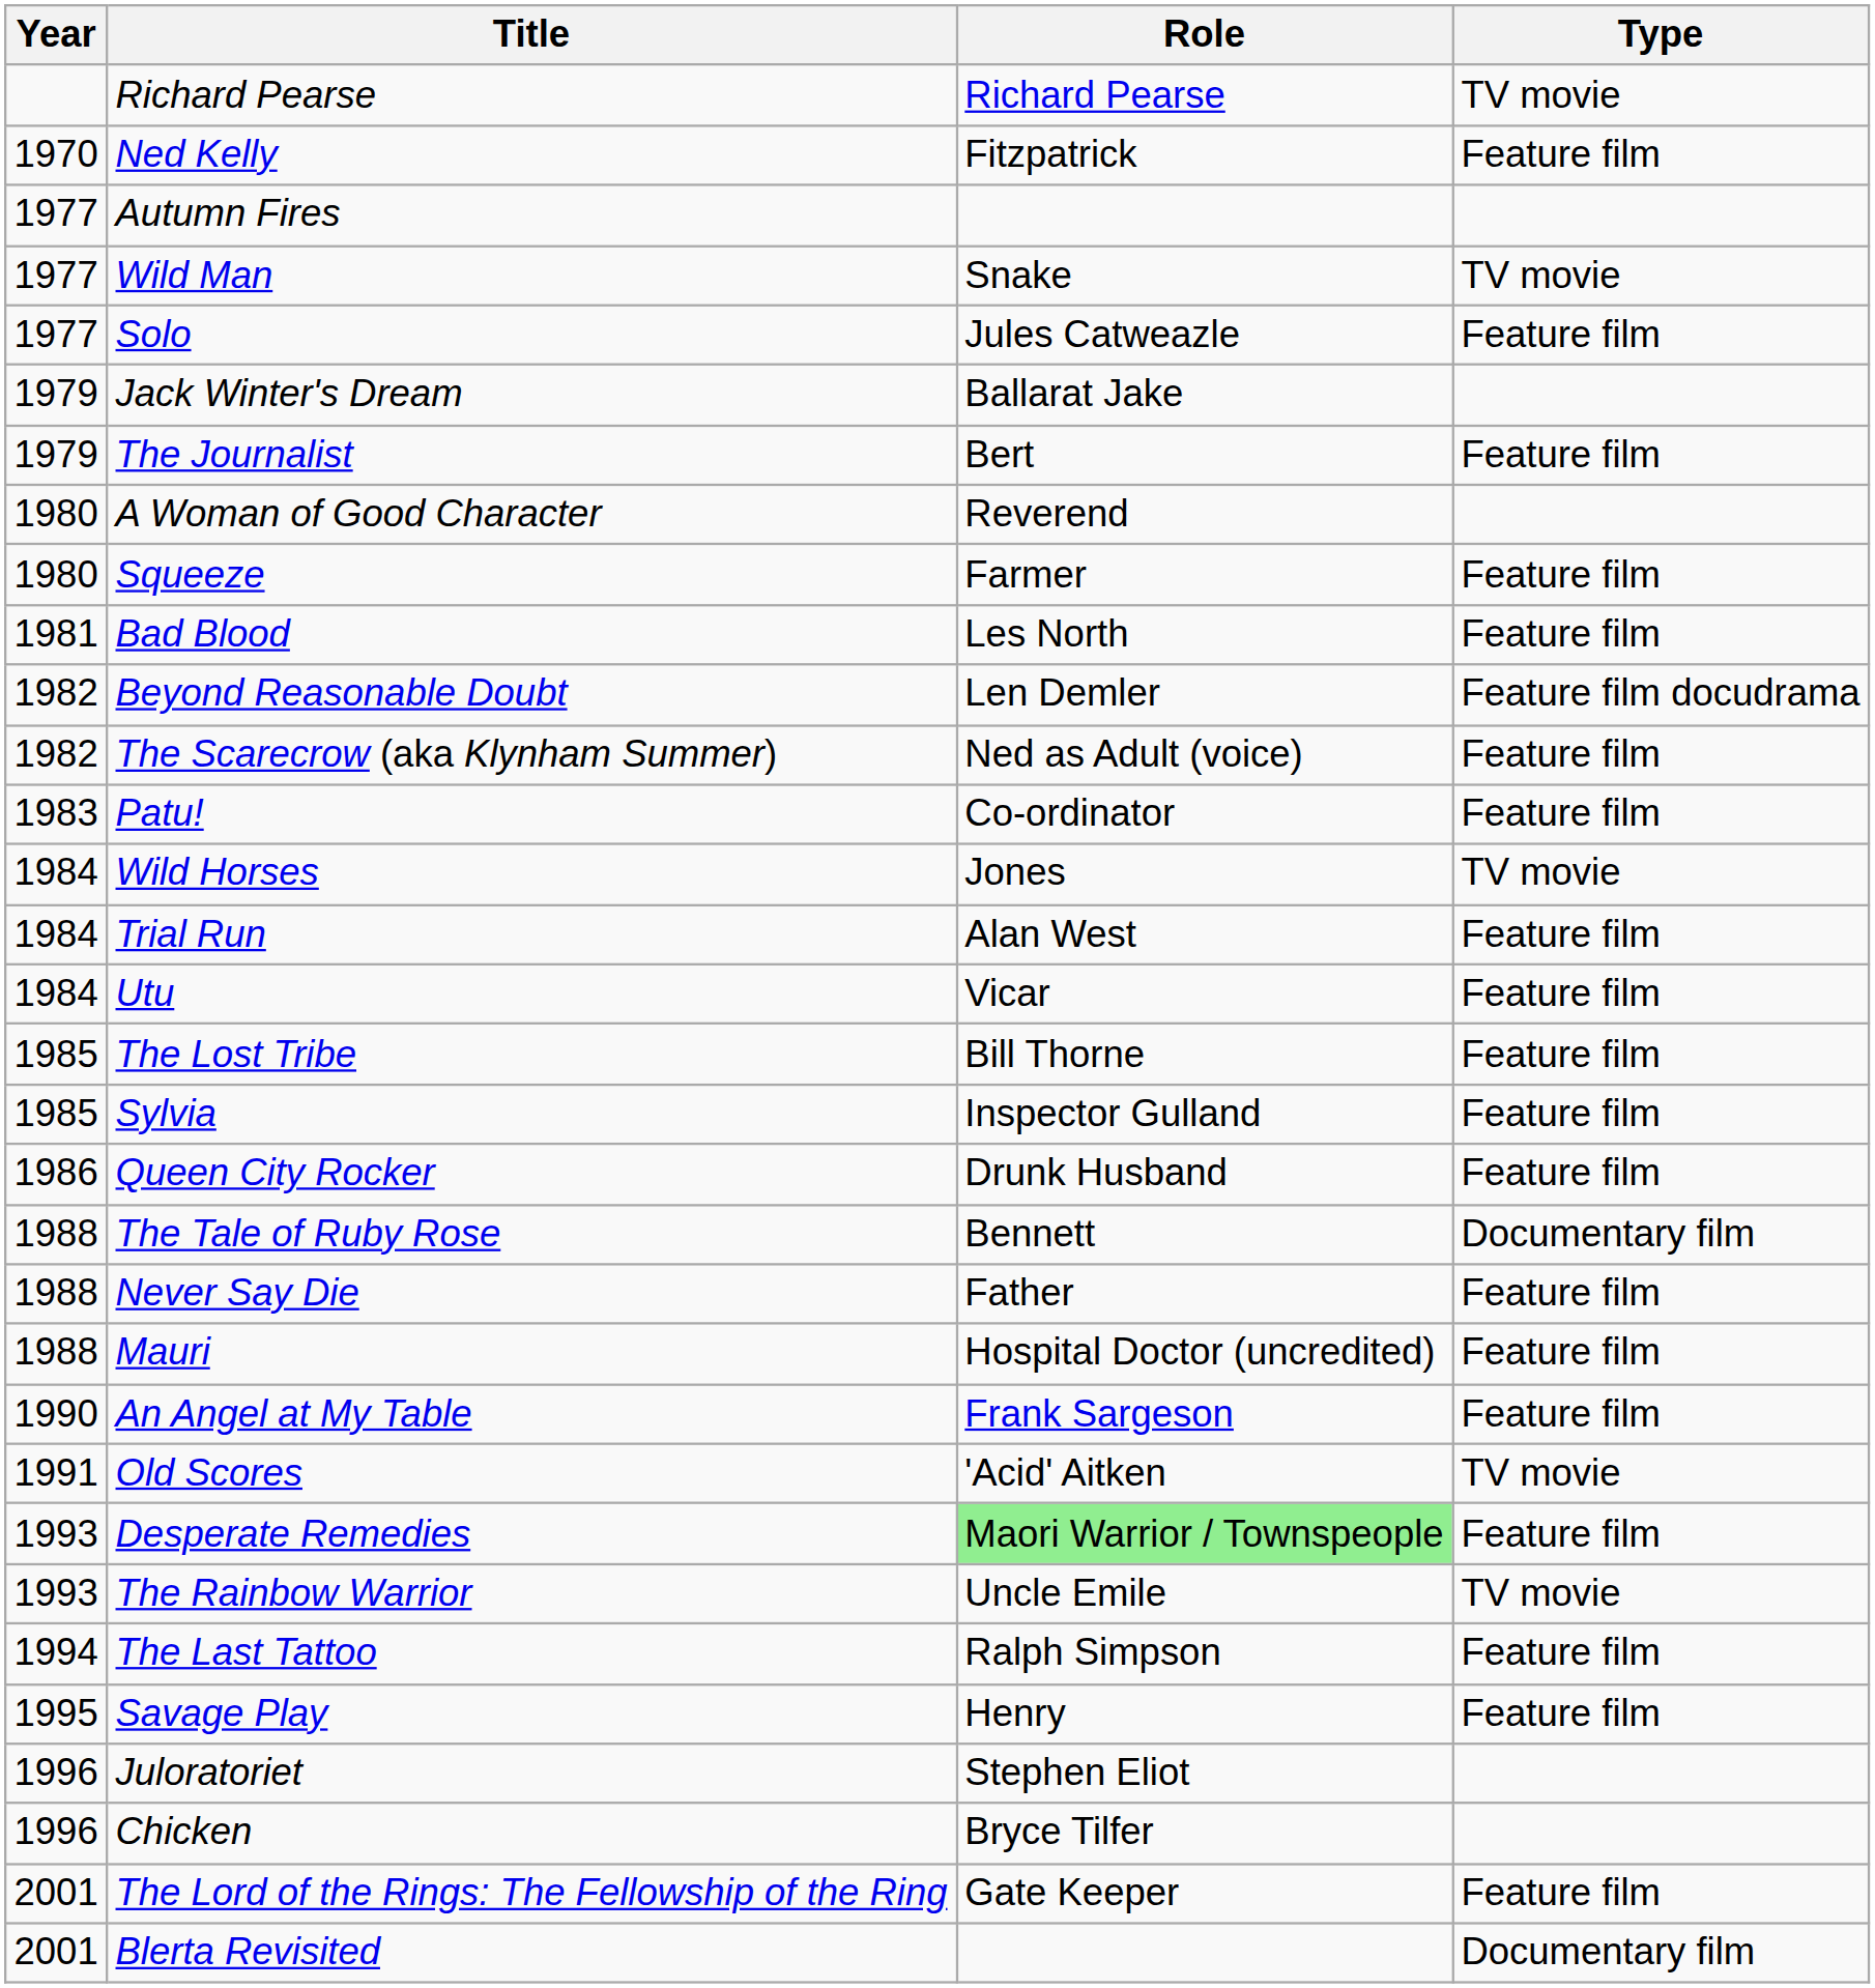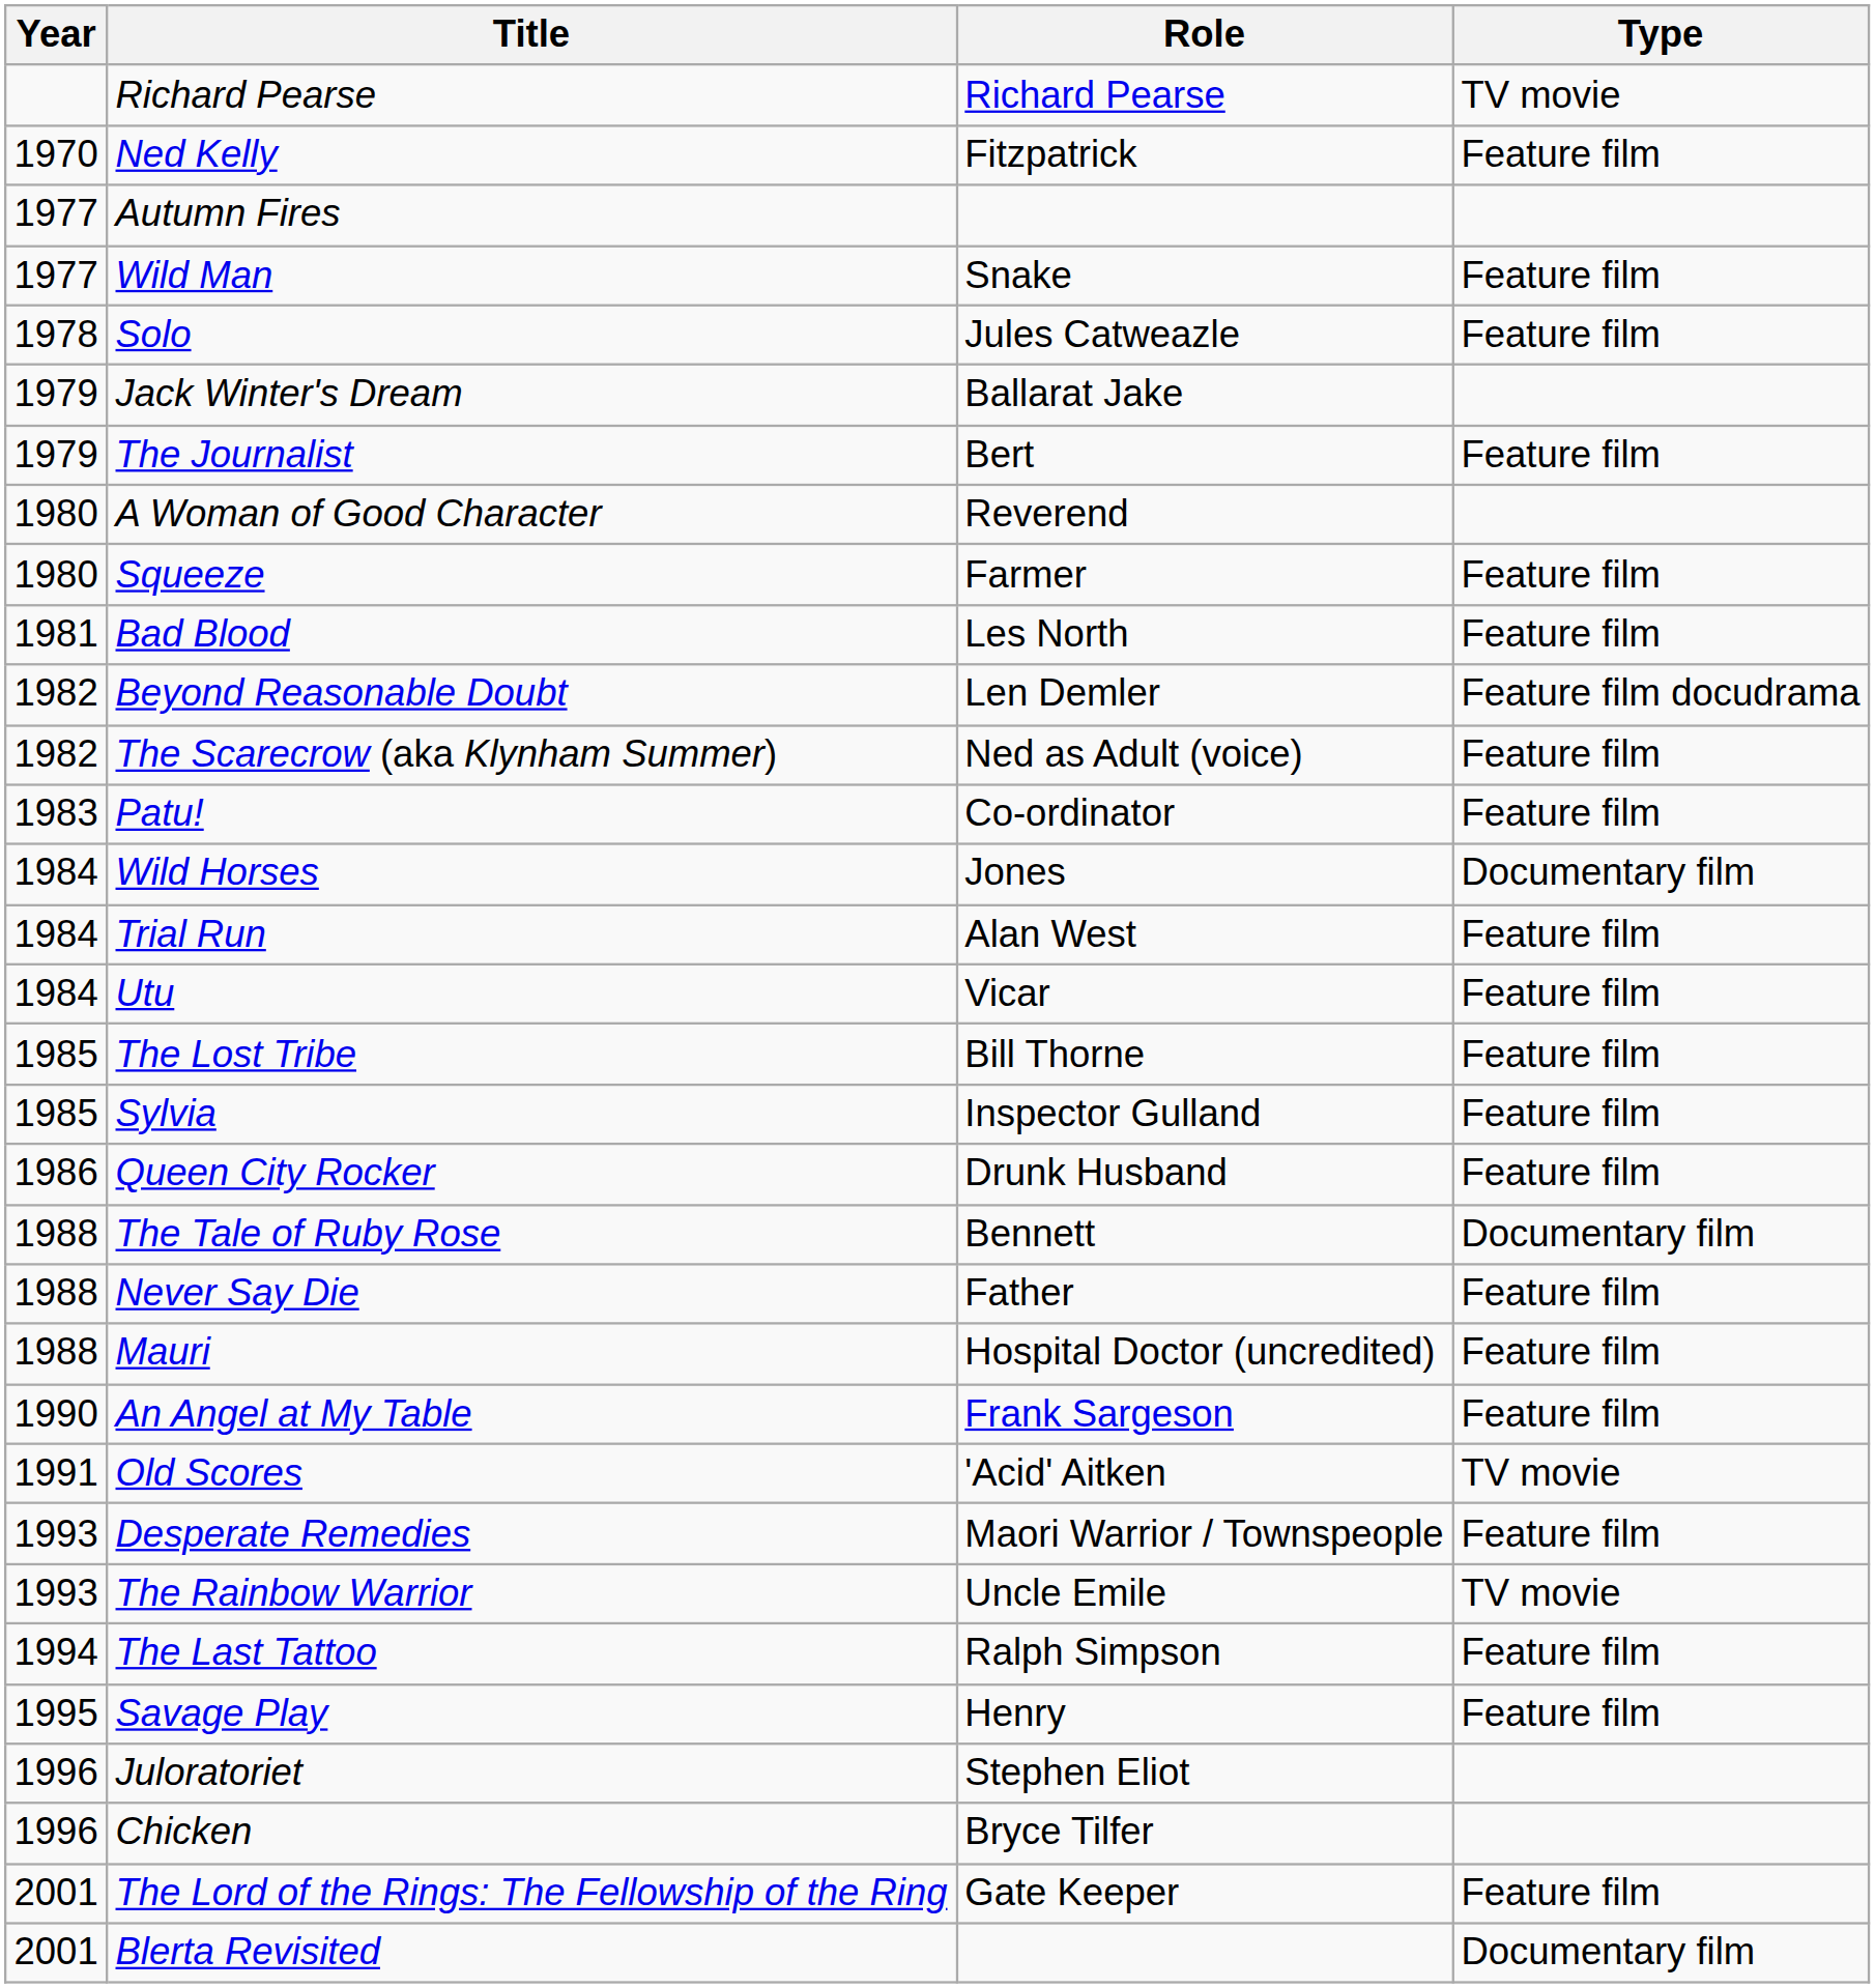Wild Man | Type: TV movie -> Feature film
Solo | Year: 1977 -> 1978
Wild Horses | Type: TV movie -> Documentary film
Desperate Remedies | Role: lightgreen background -> no background
